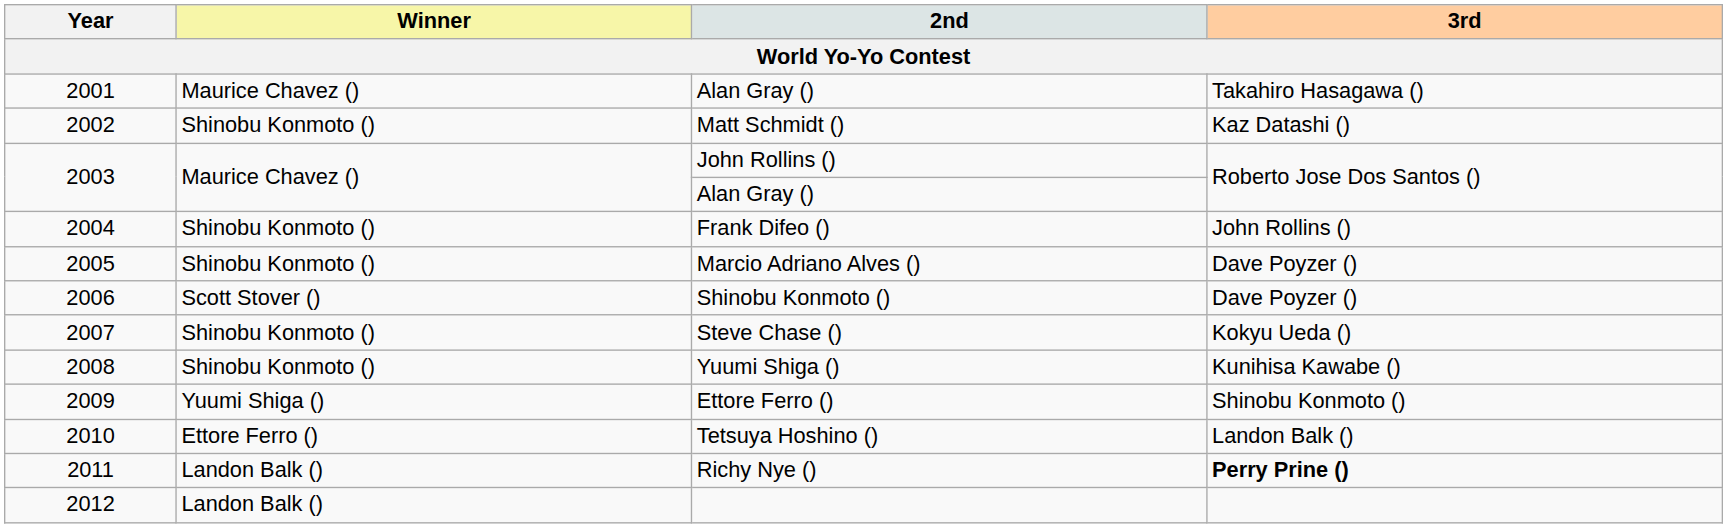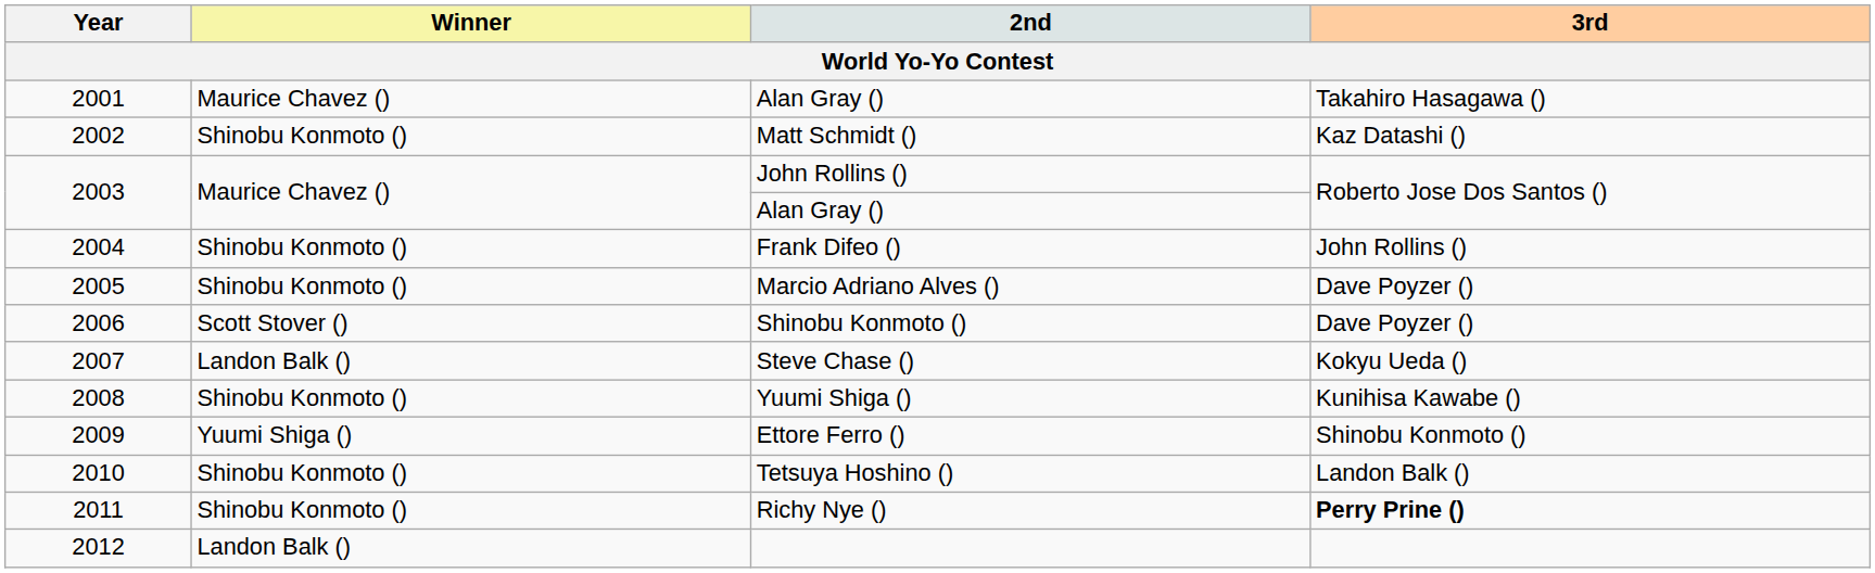Steve Chase () | Winner: Shinobu Konmoto () -> Landon Balk ()
Tetsuya Hoshino () | Winner: Ettore Ferro () -> Shinobu Konmoto ()
Richy Nye () | Winner: Landon Balk () -> Shinobu Konmoto ()
